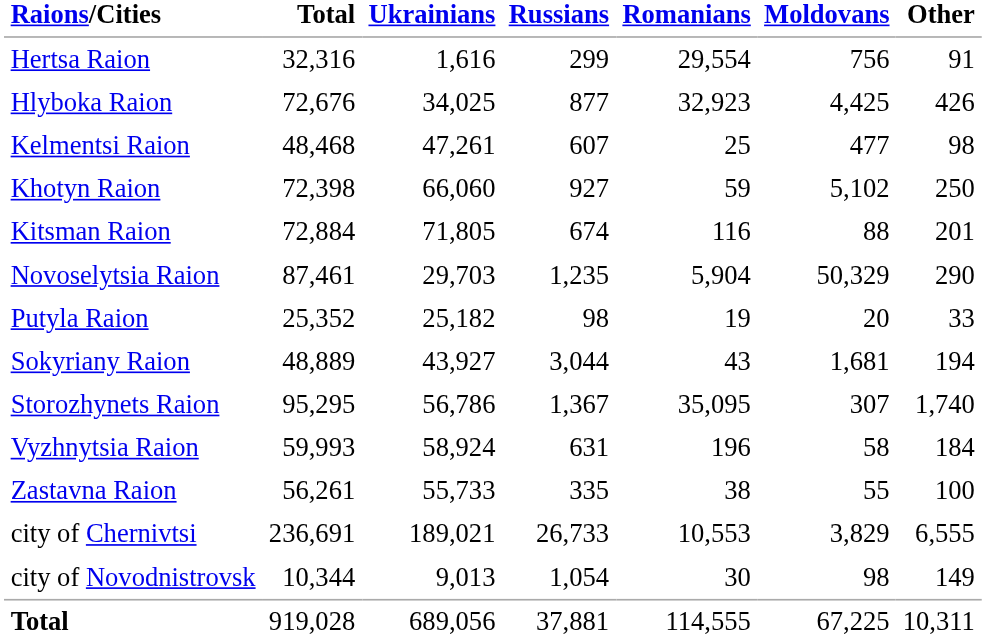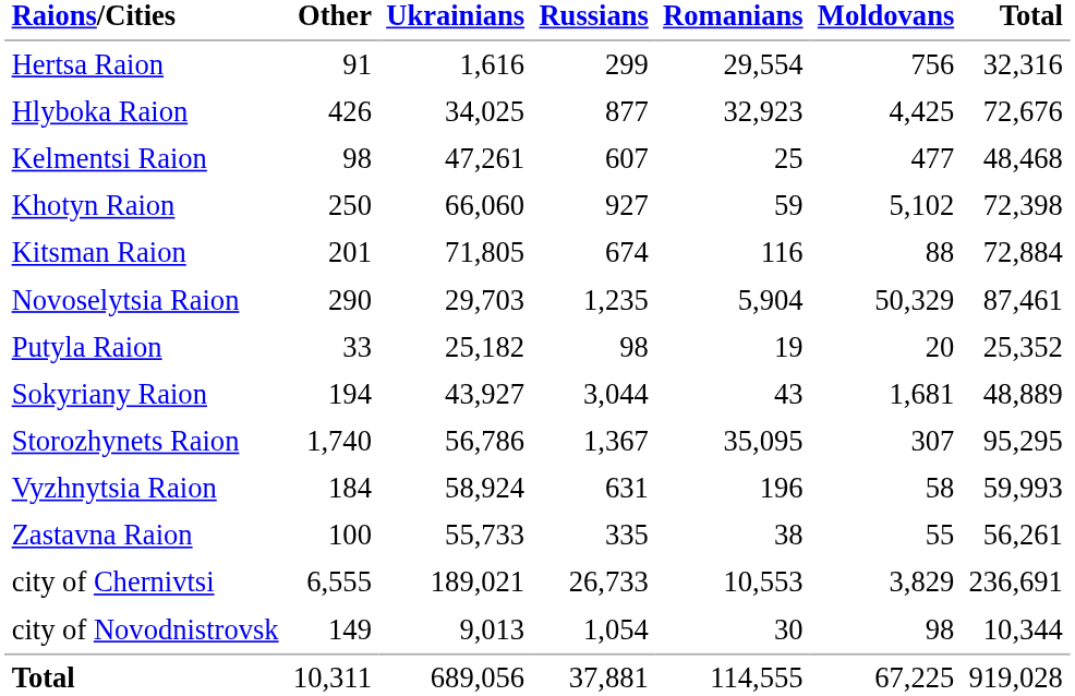columns swapped: Total <-> Other
